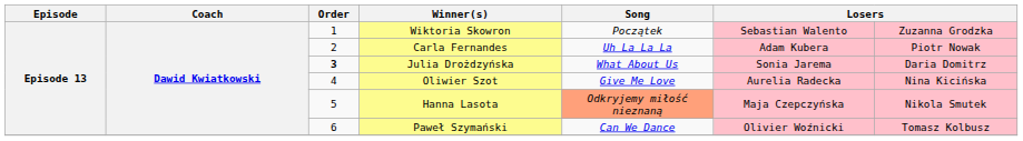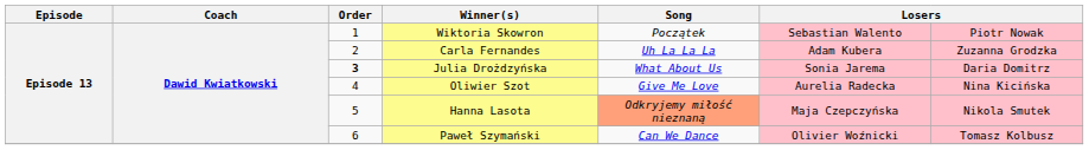Wiktoria Skowron | column 7: Zuzanna Grodzka -> Piotr Nowak
Carla Fernandes | column 7: Piotr Nowak -> Zuzanna Grodzka
